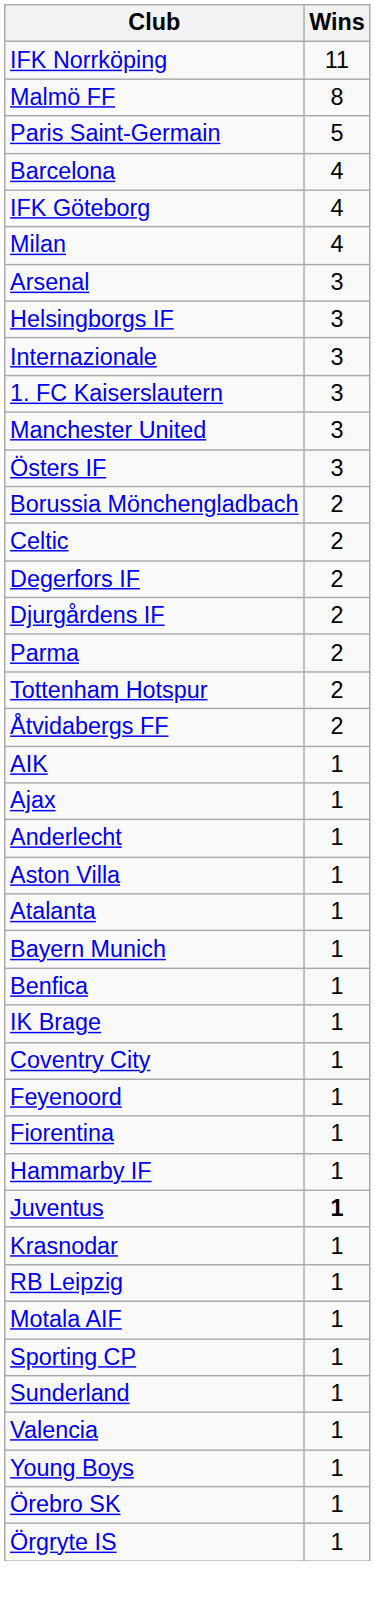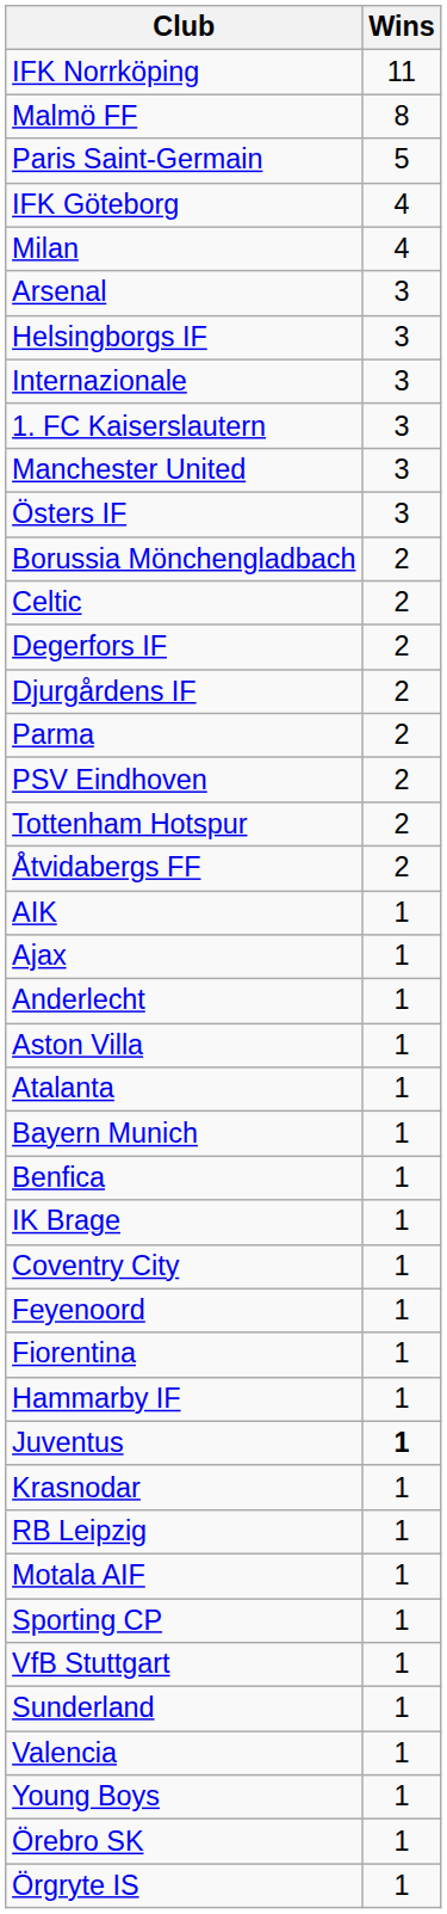- row: Barcelona | 4
+ row: PSV Eindhoven | 2
+ row: VfB Stuttgart | 1
